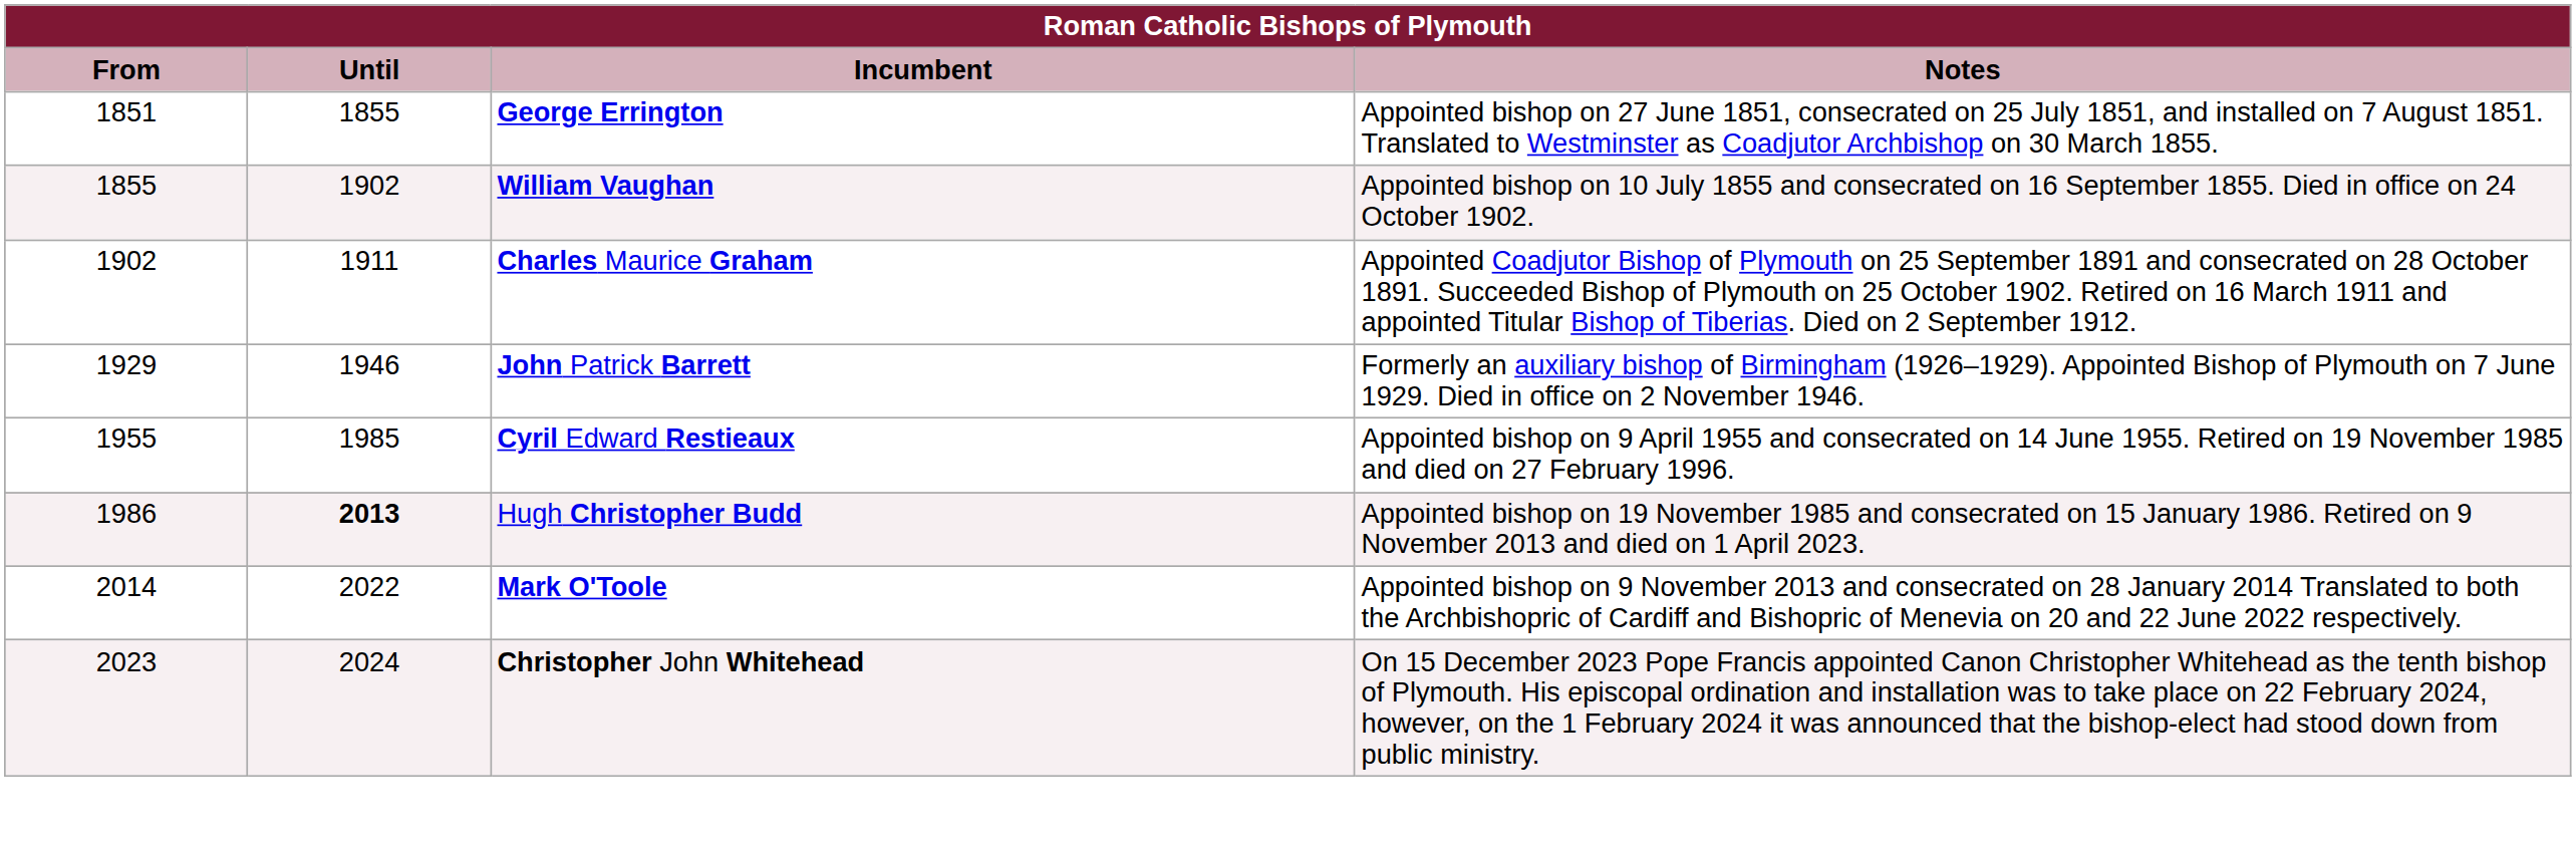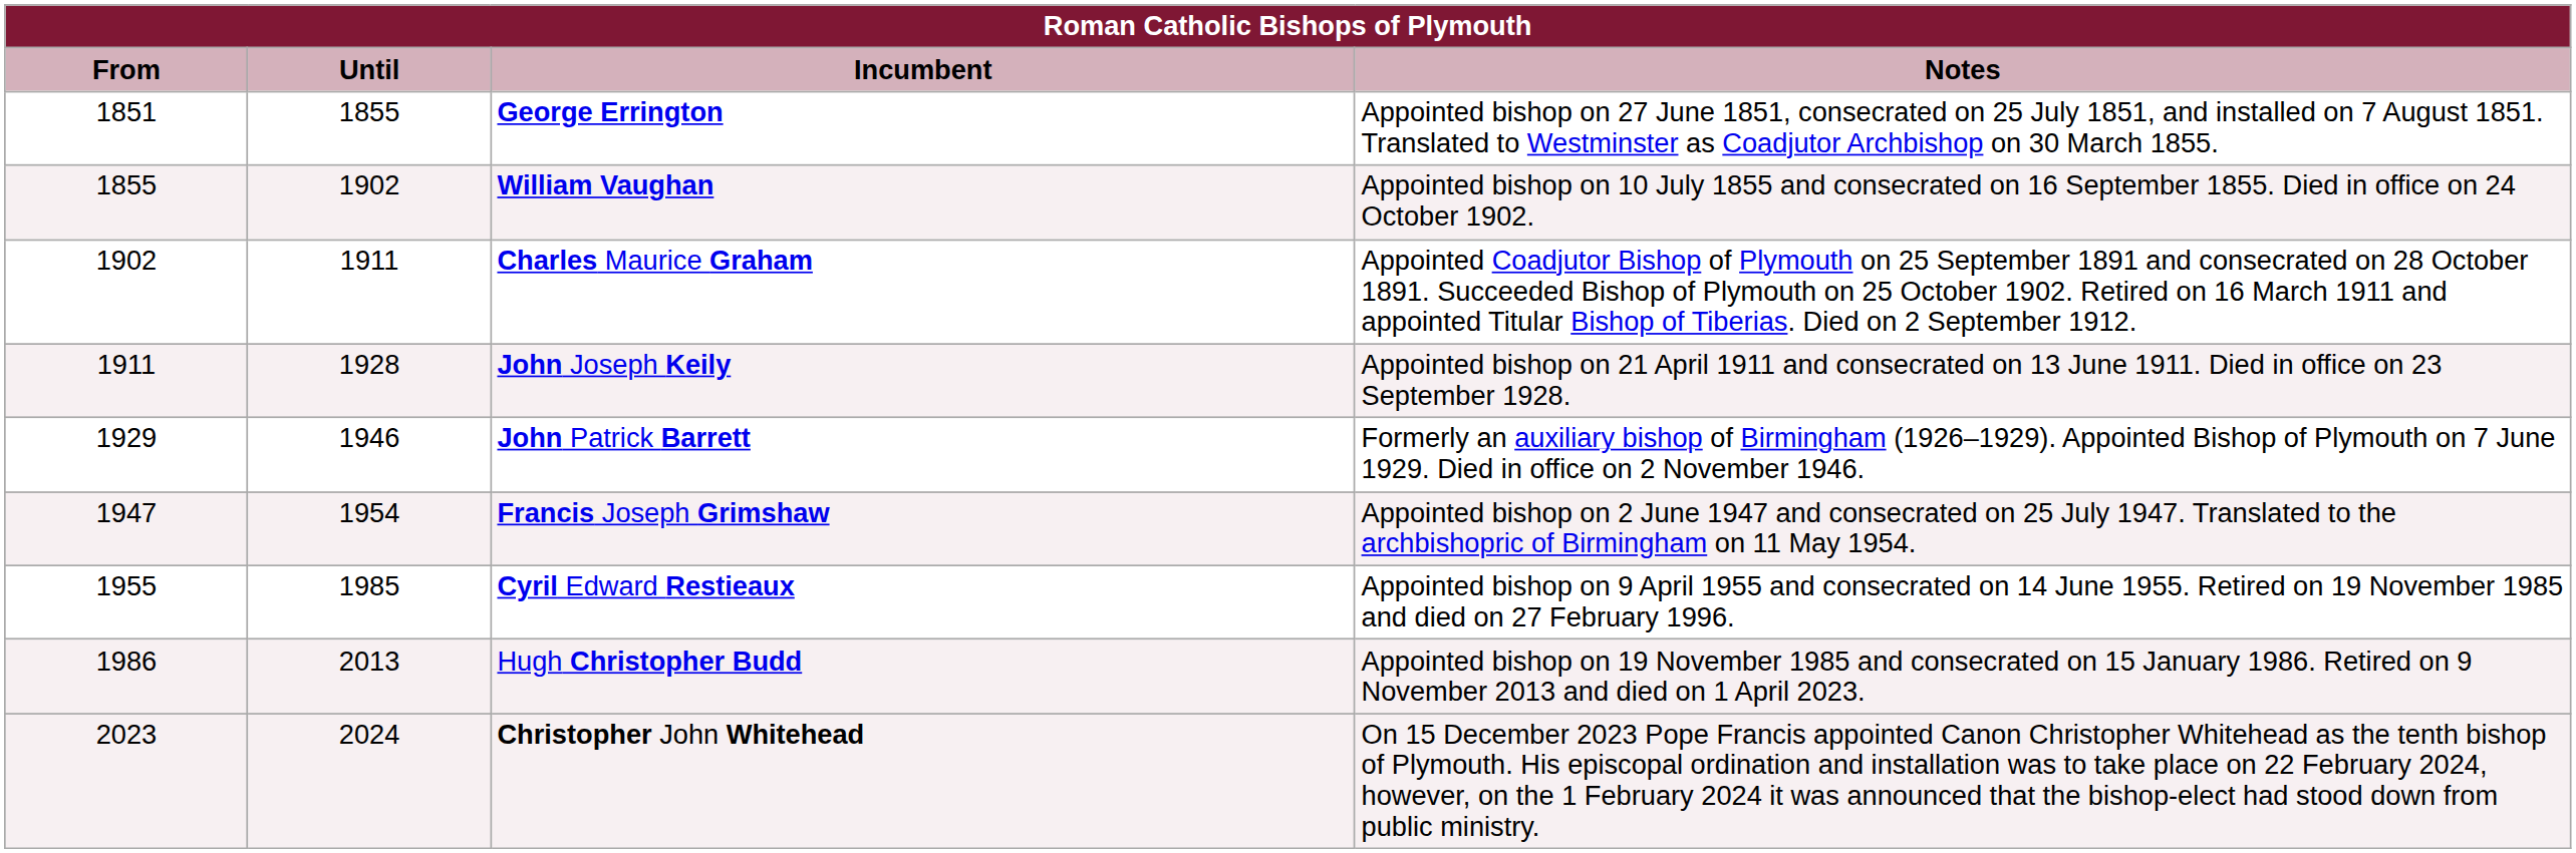+ row: 1911 | 1928 | John Joseph Keily | Appointed bishop on 21 April 1911 and consecrated on 13 June 1911. Died in office on 23 September 1928.
+ row: 1947 | 1954 | Francis Joseph Grimshaw | Appointed bishop on 2 June 1947 and consecrated on 25 July 1947. Translated to the archbishopric of Birmingham on 11 May 1954.
Hugh Christopher Budd | Until: bold -> normal
- row: 2014 | 2022 | Mark O'Toole | Appointed bishop on 9 November 2013 and consecrated on 28 January 2014 Translated to both the Archbishopric of Cardiff and Bishopric of Menevia on 20 and 22 June 2022 respectively.
